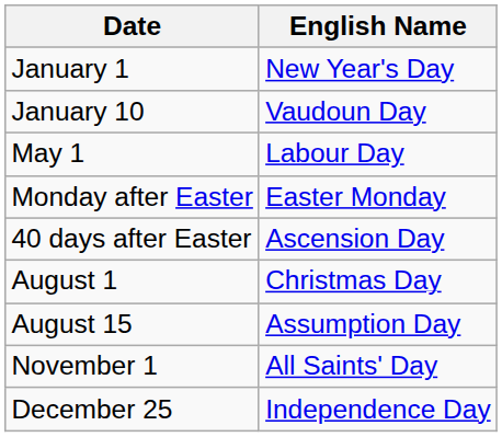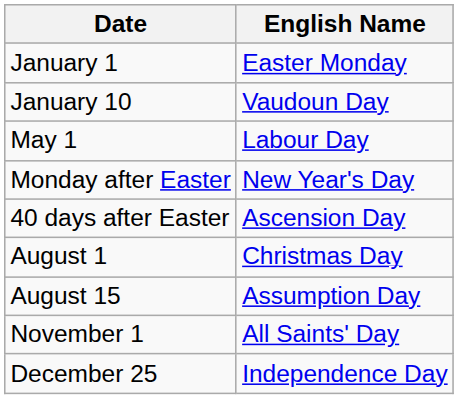January 1 | English Name: New Year's Day -> Easter Monday
Monday after Easter | English Name: Easter Monday -> New Year's Day
